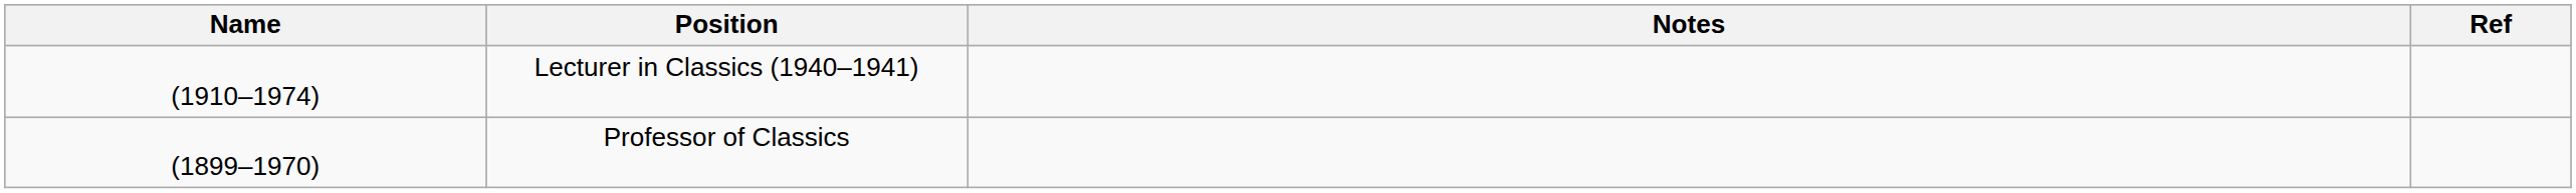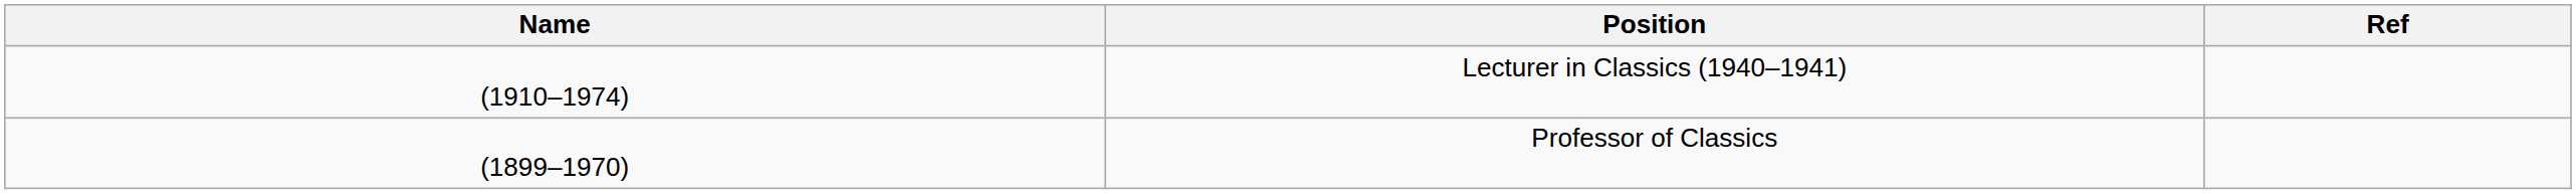- column: Notes
